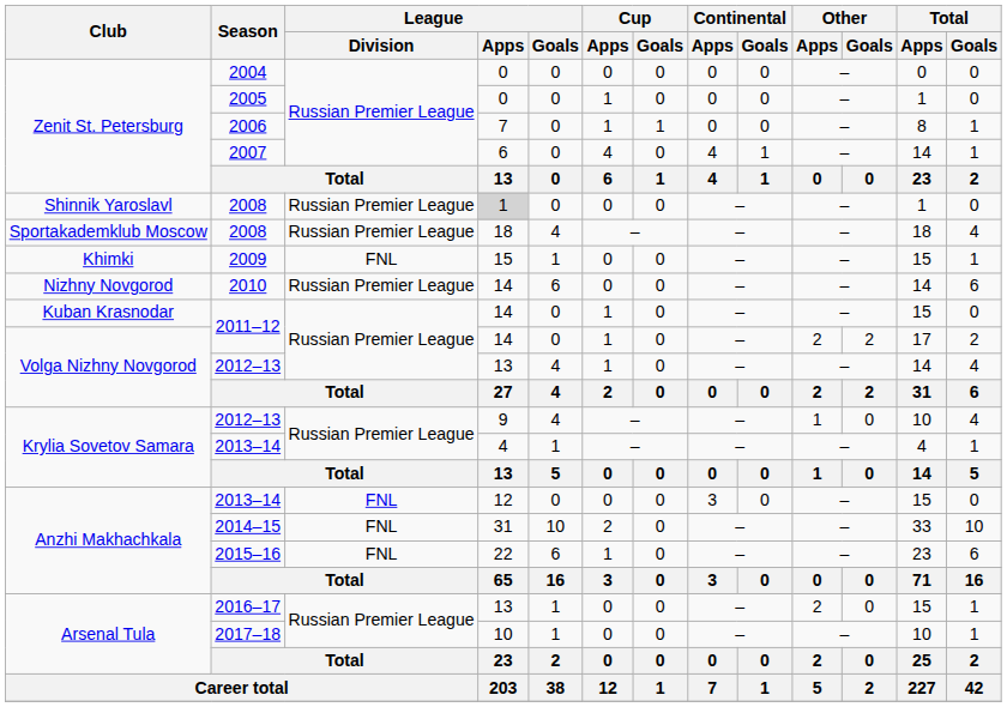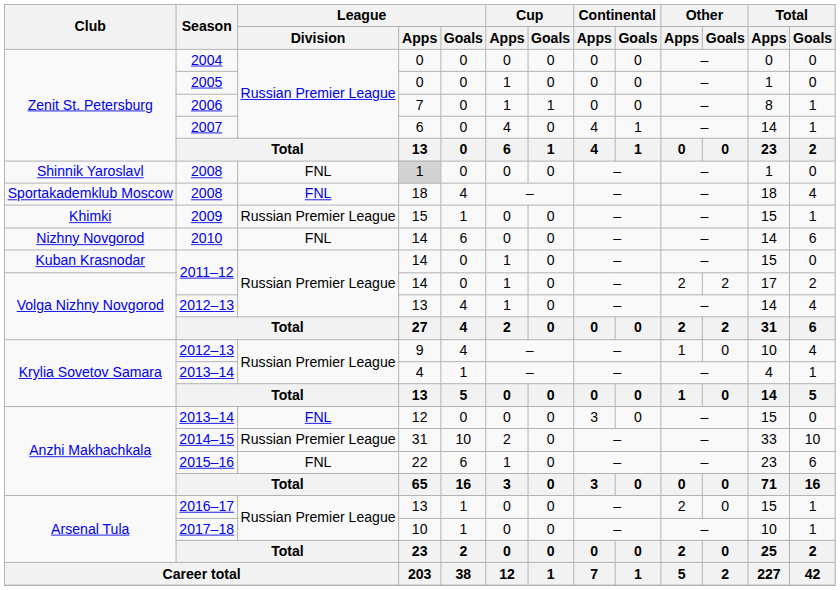Shinnik Yaroslavl / 2008 | League / Division: Russian Premier League -> FNL
Sportakademklub Moscow / 2008 | League / Division: Russian Premier League -> FNL
2009 | League / Division: FNL -> Russian Premier League
2010 | League / Division: Russian Premier League -> FNL
2014–15 | League / Division: FNL -> Russian Premier League
